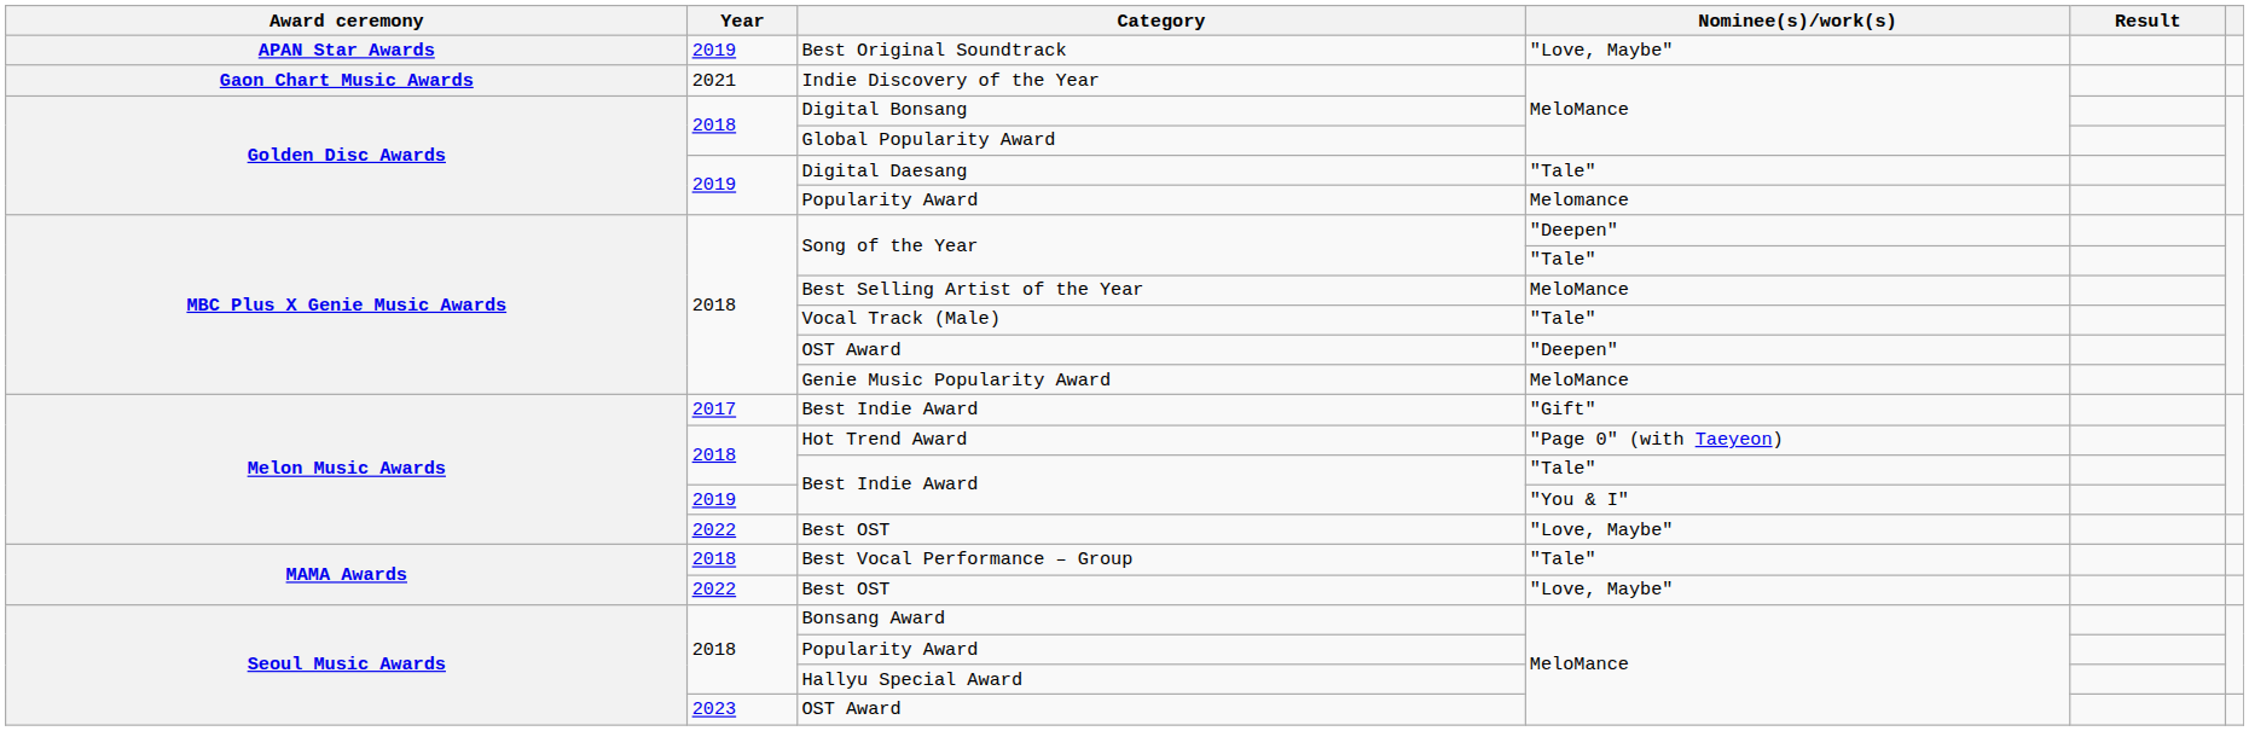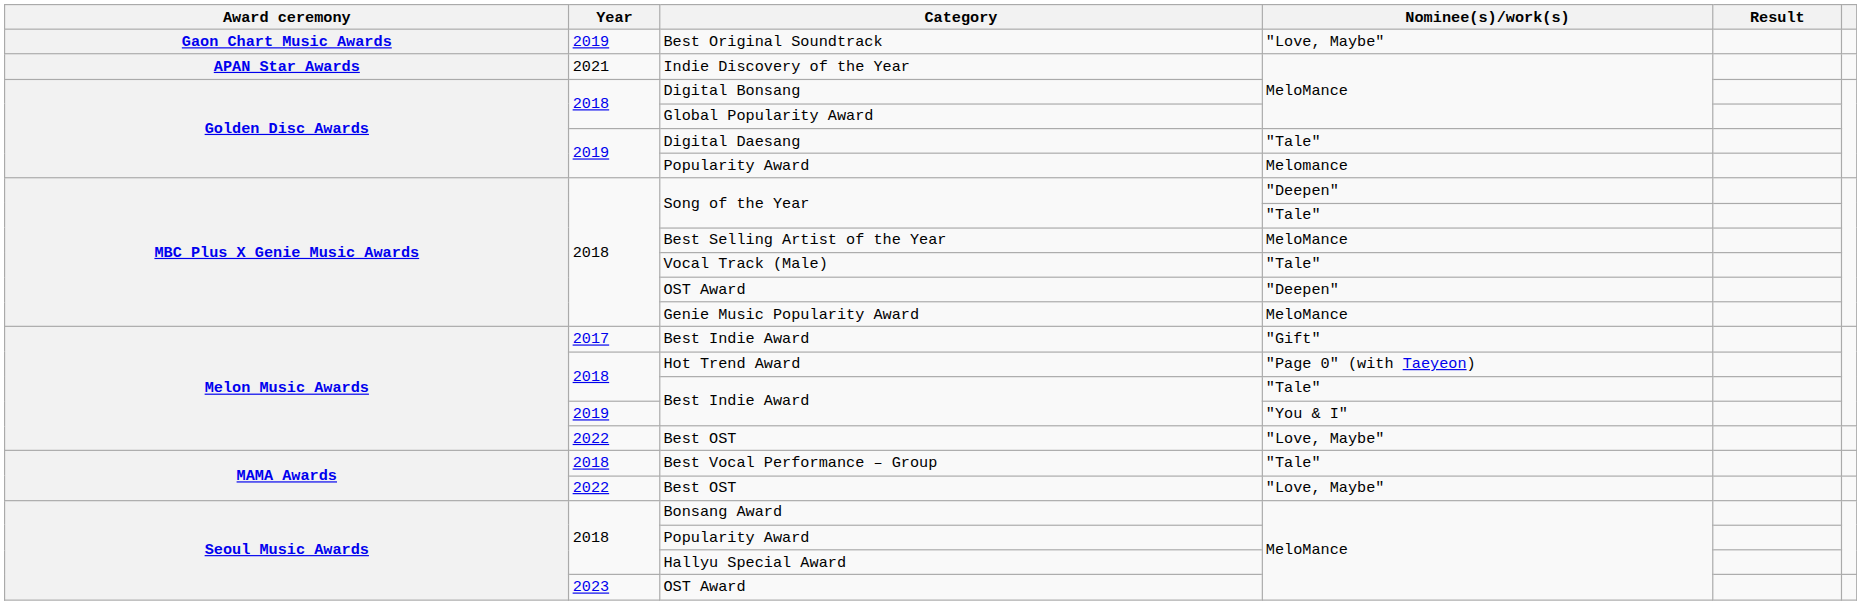Best Original Soundtrack | Award ceremony: APAN Star Awards -> Gaon Chart Music Awards
Indie Discovery of the Year | Award ceremony: Gaon Chart Music Awards -> APAN Star Awards
